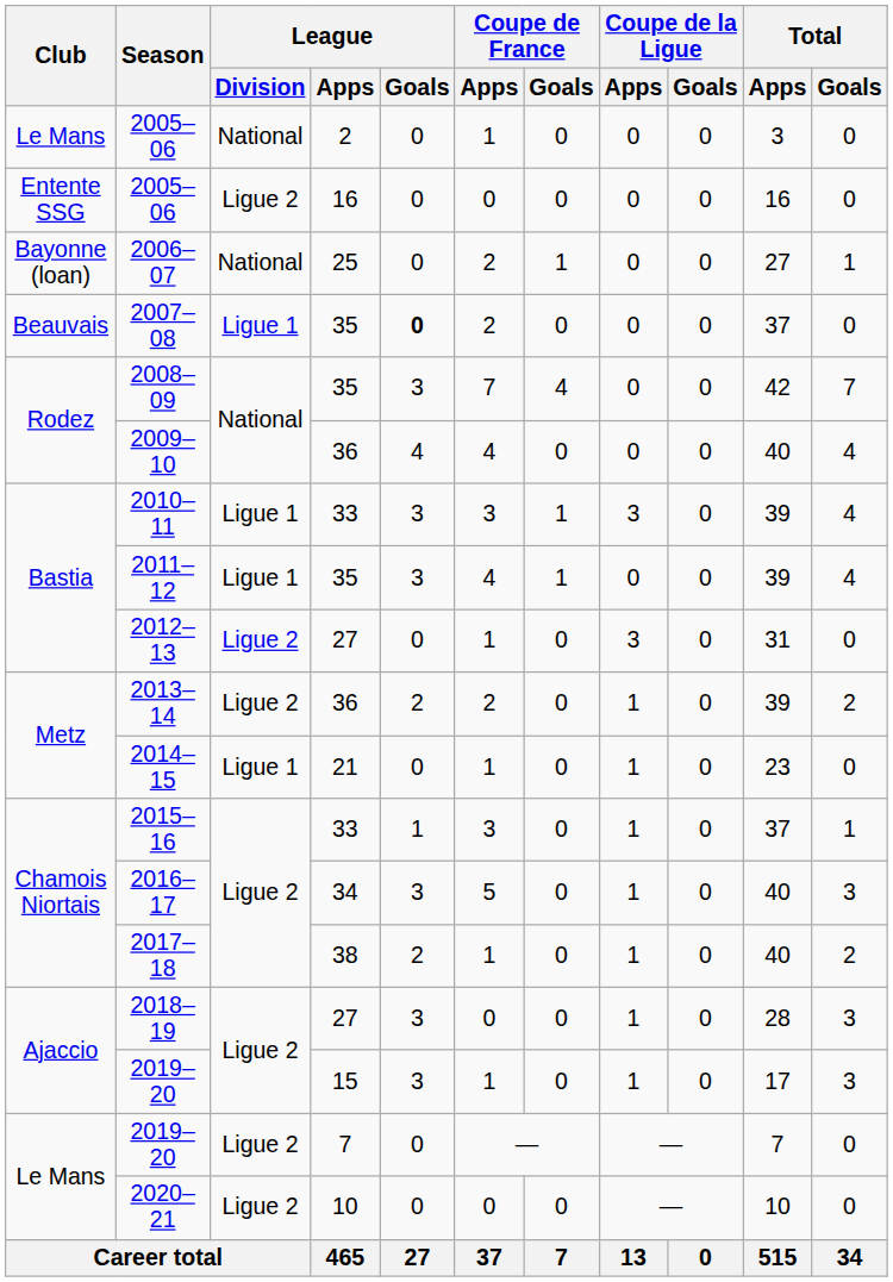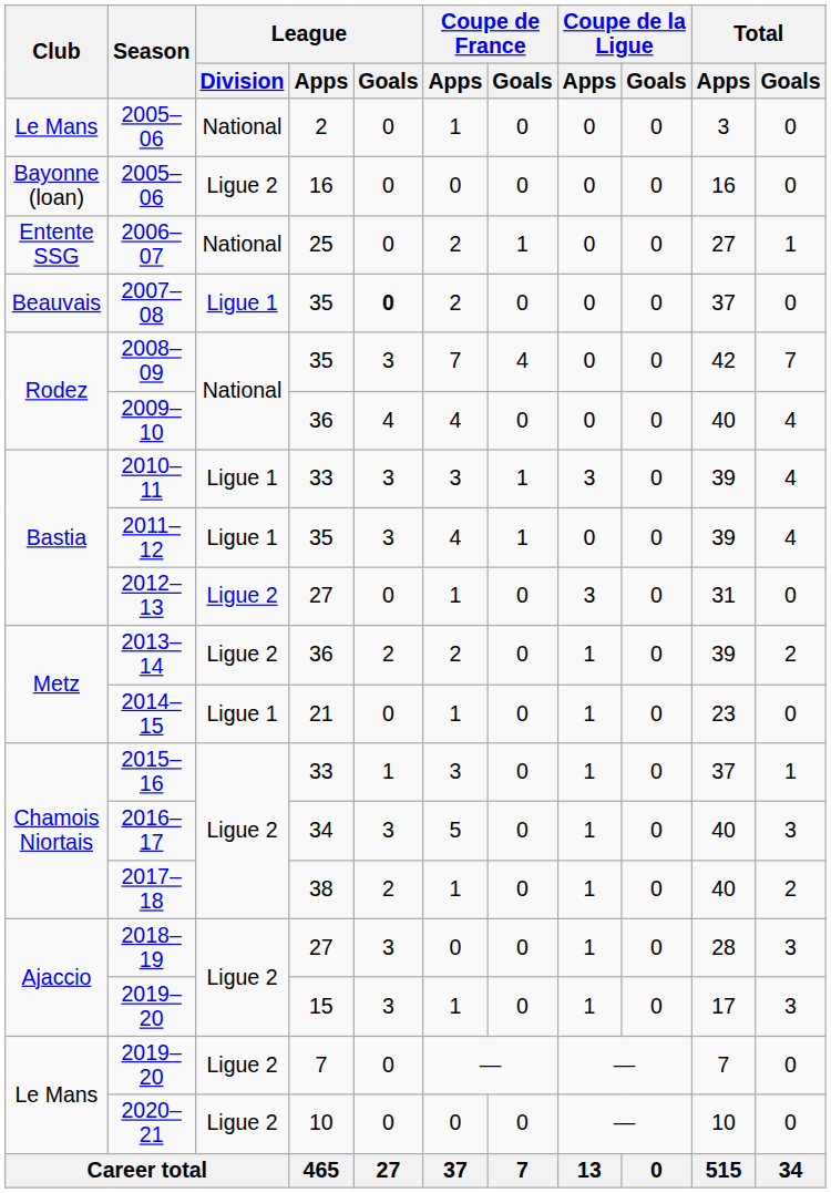2005–06 / 16 | Club: Entente SSG -> Bayonne (loan)
2006–07 | Club: Bayonne (loan) -> Entente SSG
